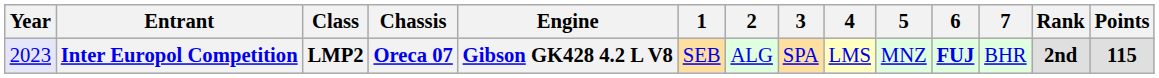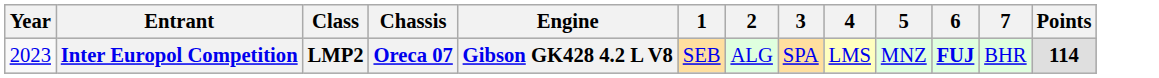- column: Rank | 2nd
Inter Europol Competition | Year: lavender background -> no background
Inter Europol Competition | Points: 115 -> 114
